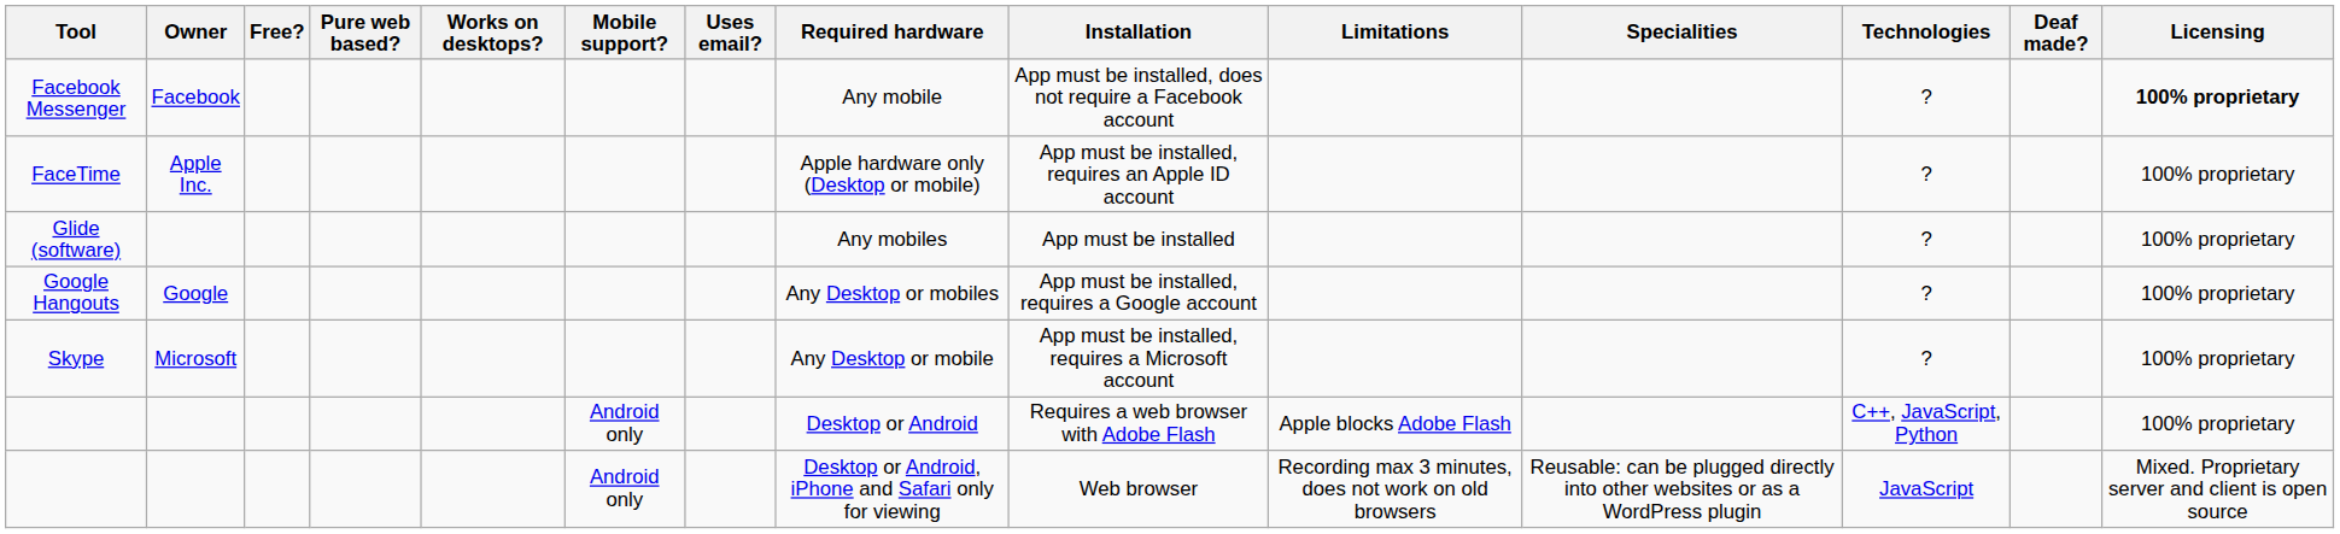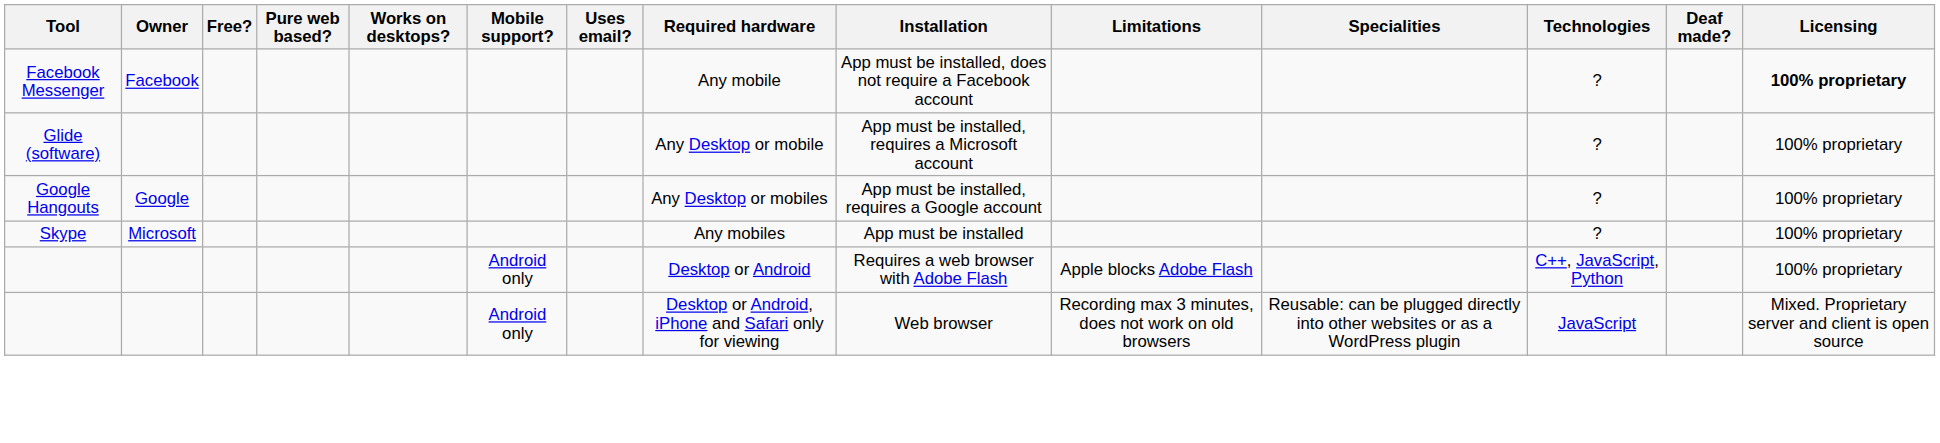- row: FaceTime | Apple Inc. | Apple hardware only (Desktop or mobile) | App must be installed, requires an Apple ID account | ? | 100% proprietary
Glide (software) | Required hardware: Any mobiles -> Any Desktop or mobile
Glide (software) | Installation: App must be installed -> App must be installed, requires a Microsoft account
Skype | Required hardware: Any Desktop or mobile -> Any mobiles
Skype | Installation: App must be installed, requires a Microsoft account -> App must be installed
